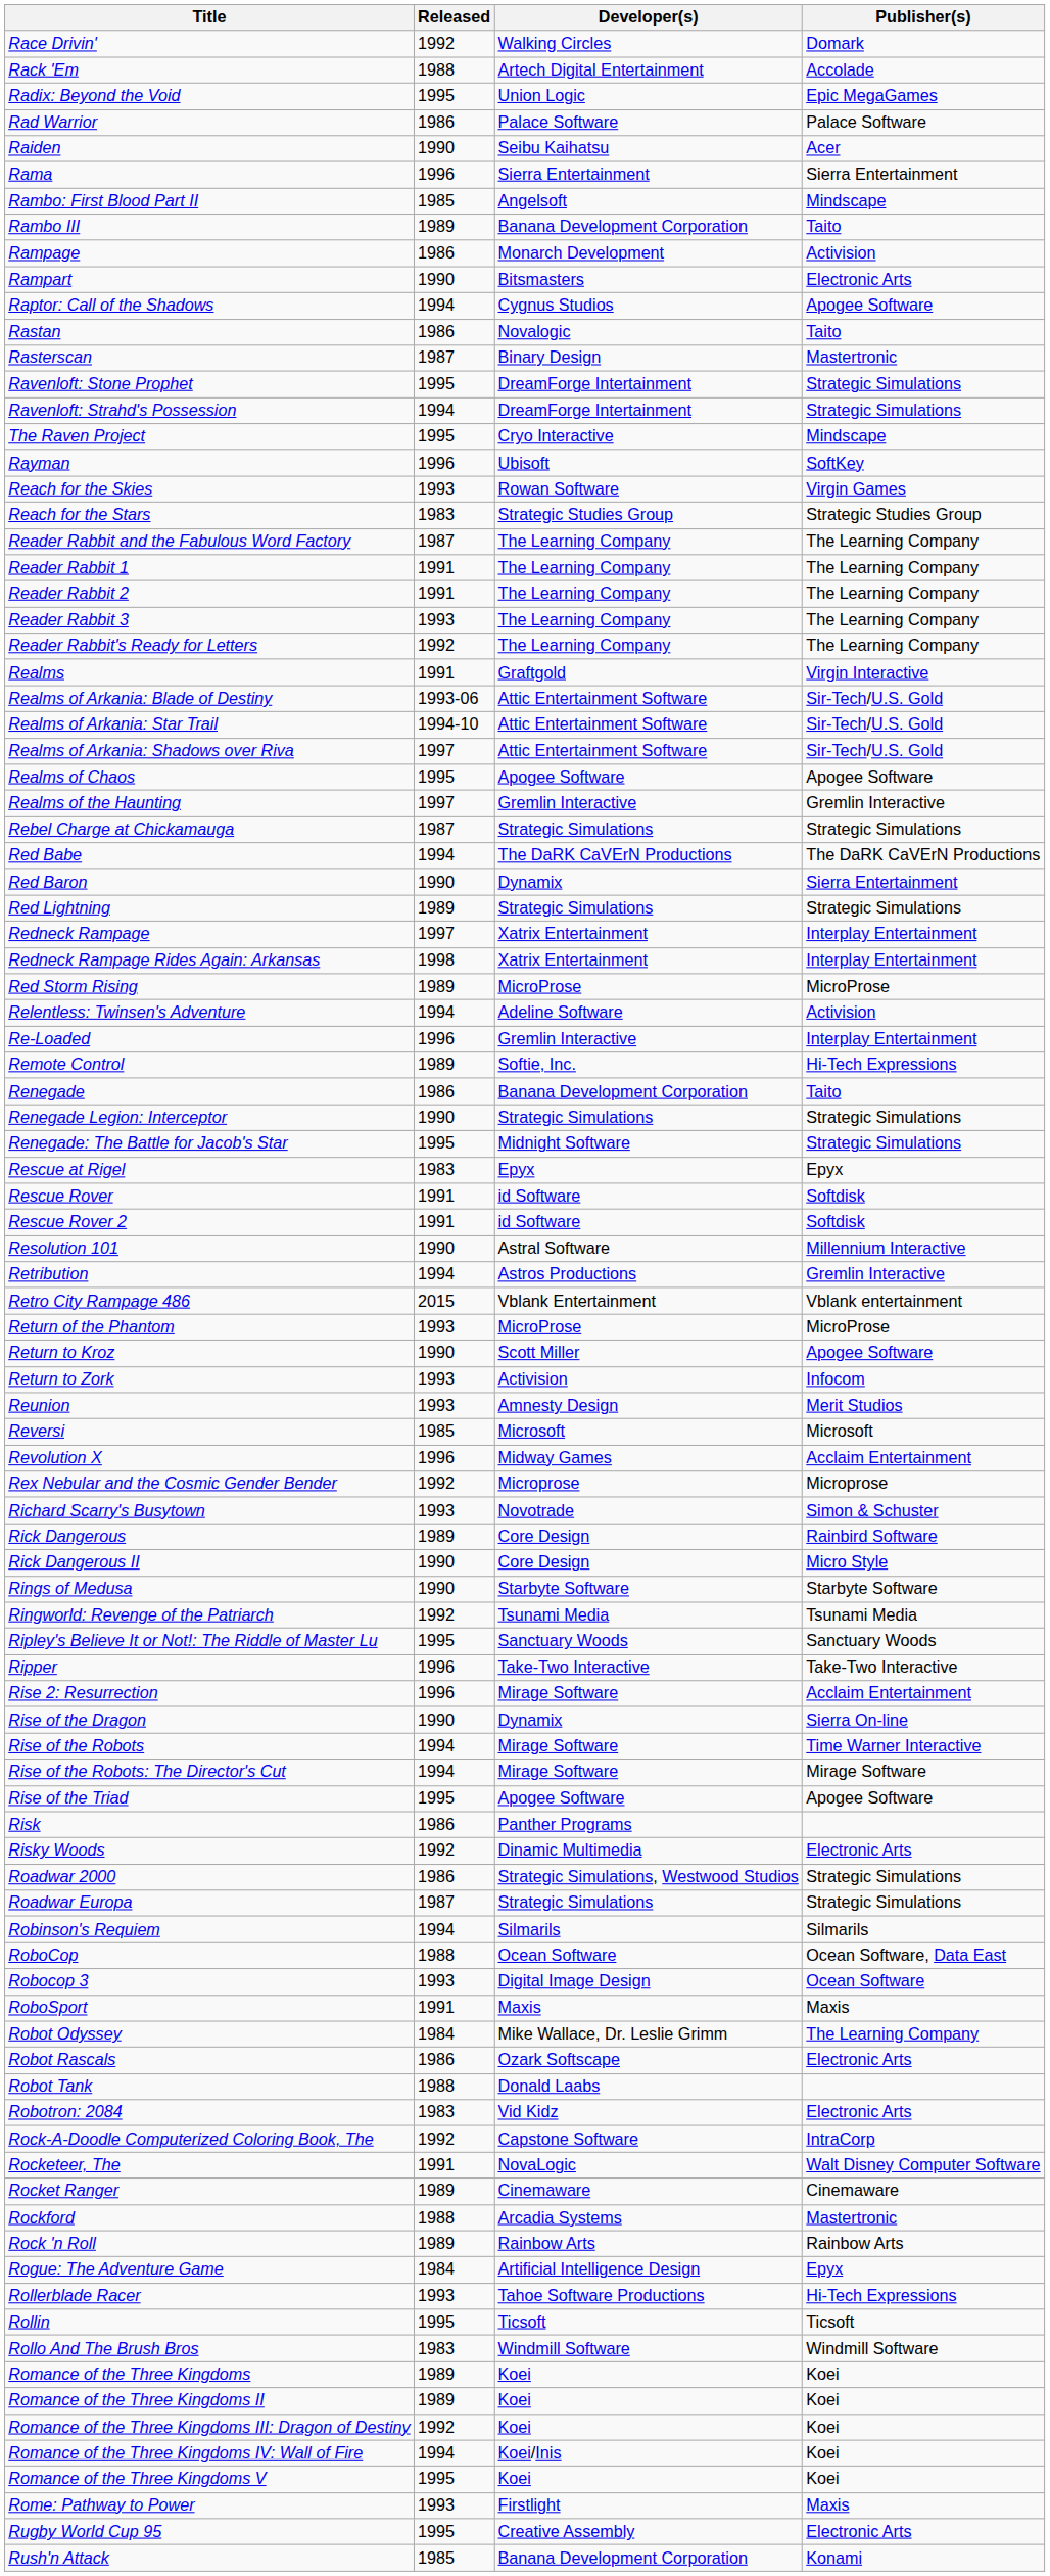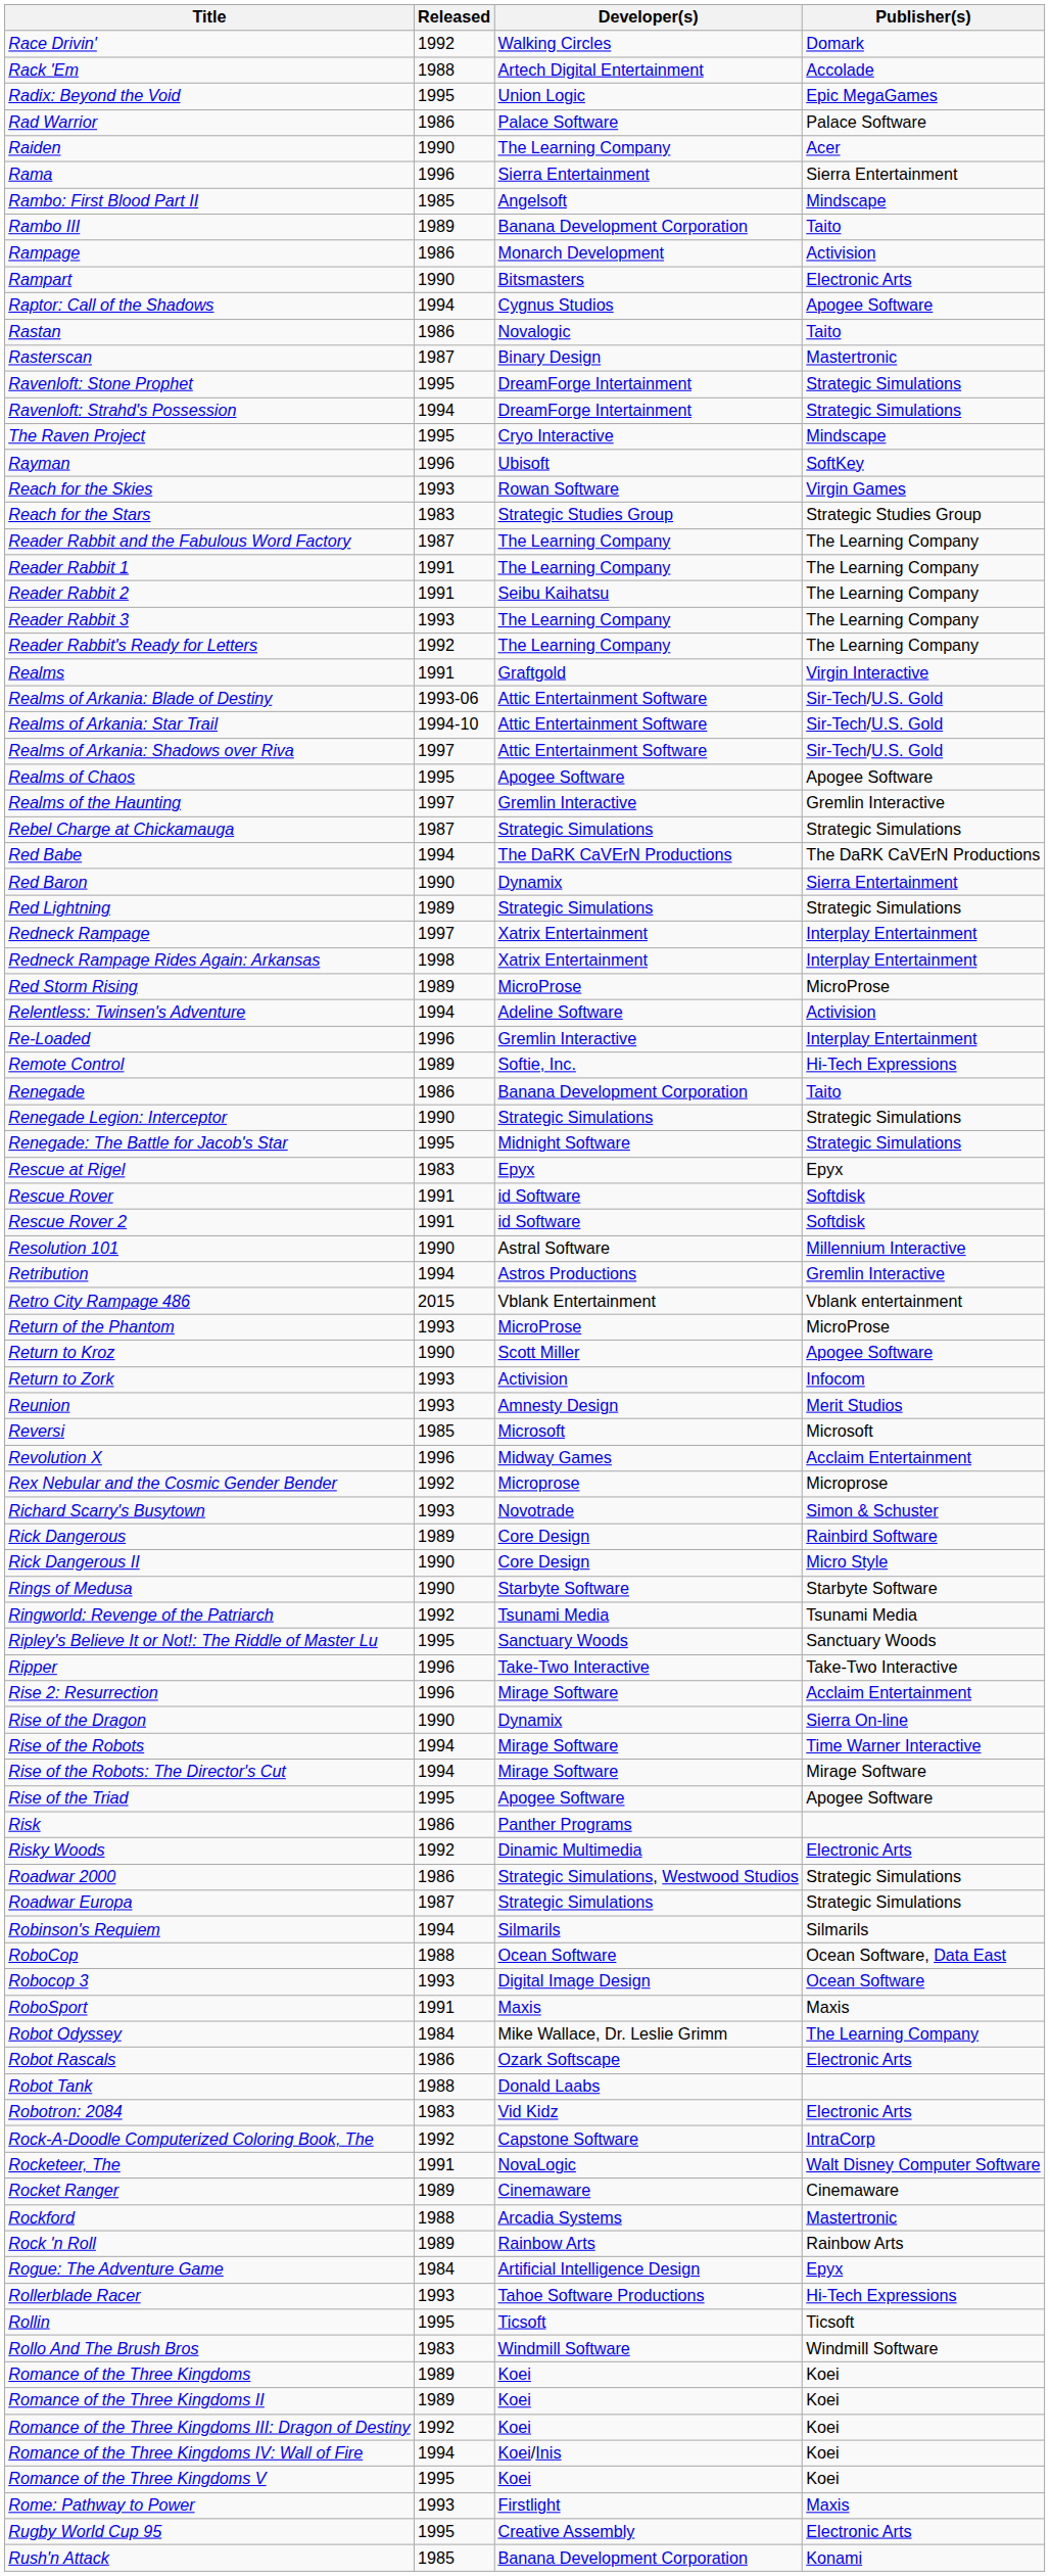Raiden | Developer(s): Seibu Kaihatsu -> The Learning Company
Reader Rabbit 2 | Developer(s): The Learning Company -> Seibu Kaihatsu
